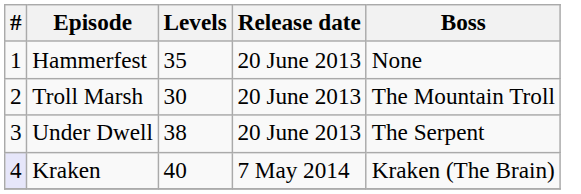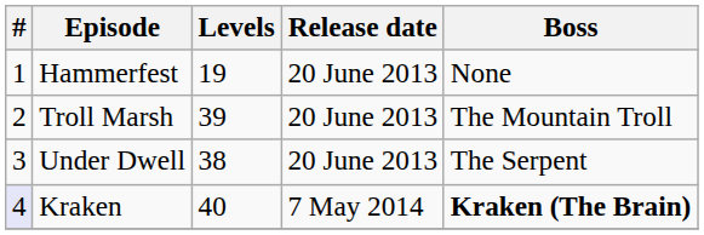Hammerfest | Levels: 35 -> 19
Troll Marsh | Levels: 30 -> 39
Kraken | Boss: normal -> bold
